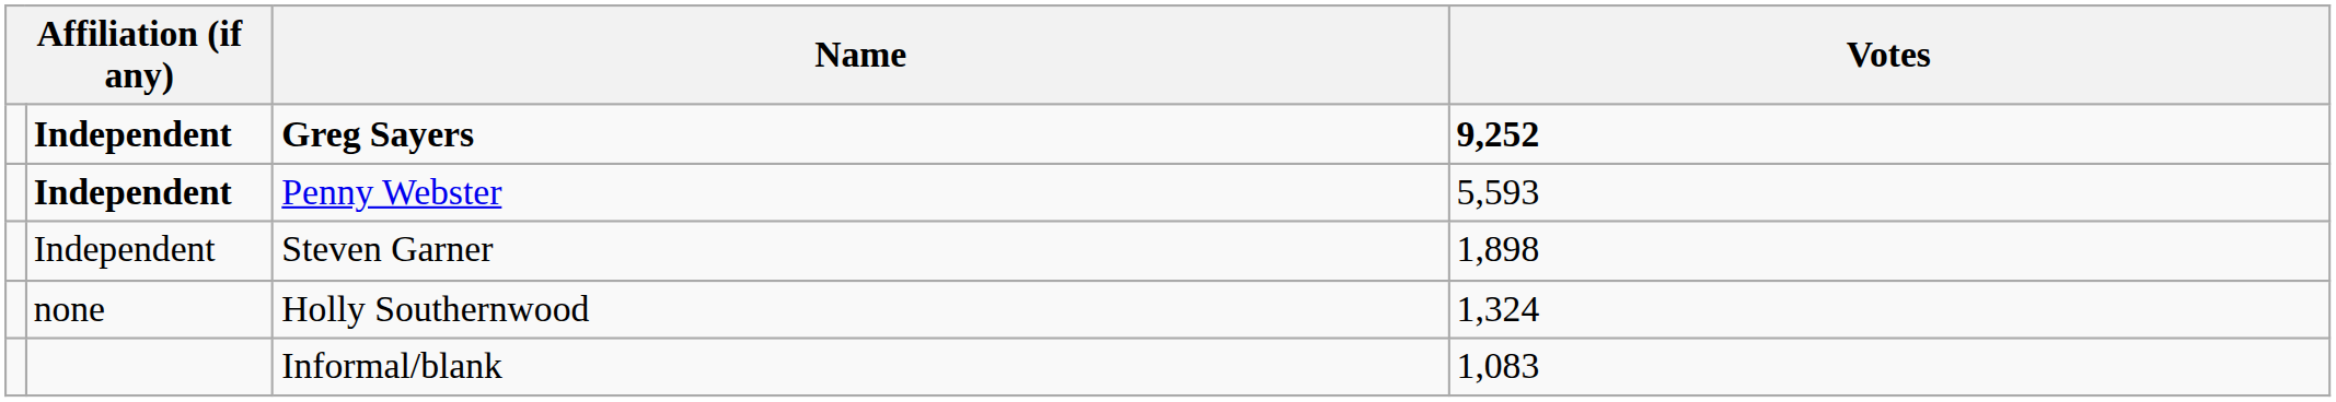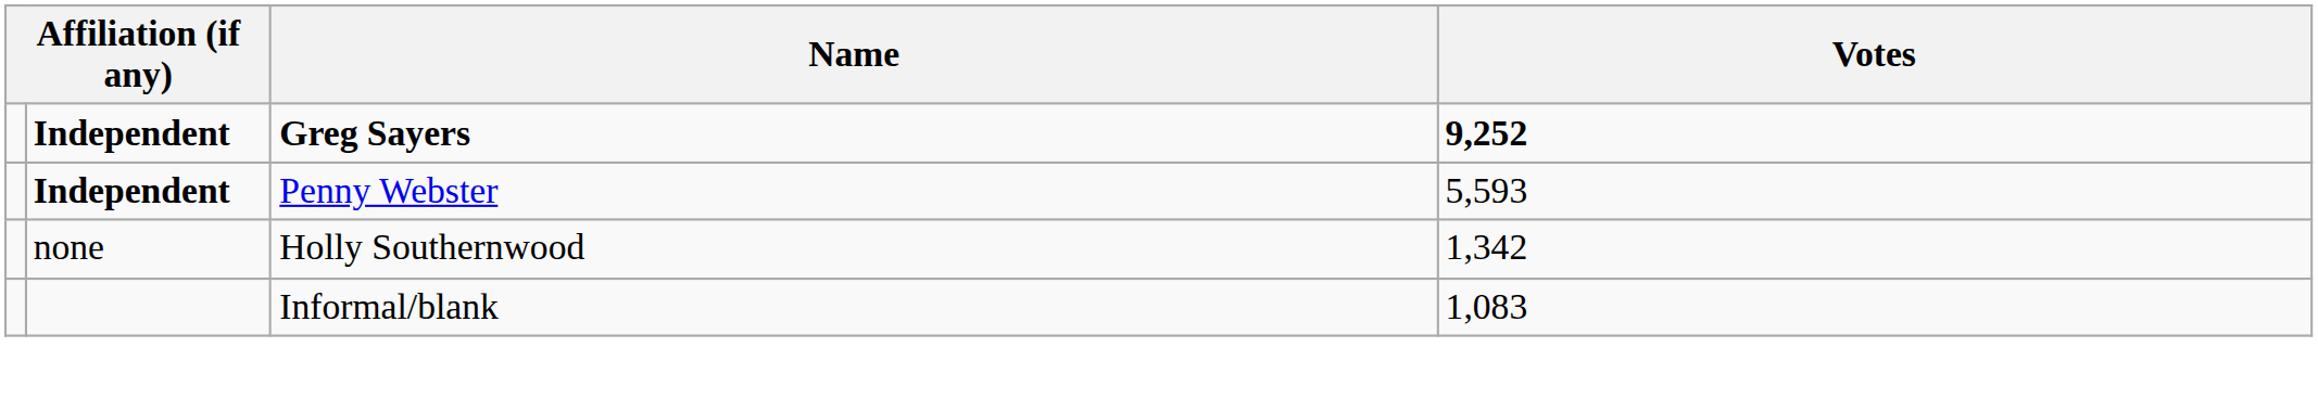- row: Independent | Steven Garner | 1,898
Holly Southernwood | Votes: 1,324 -> 1,342
